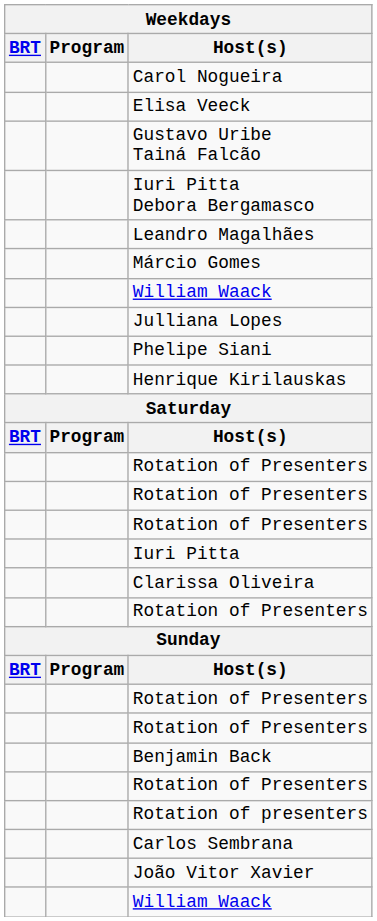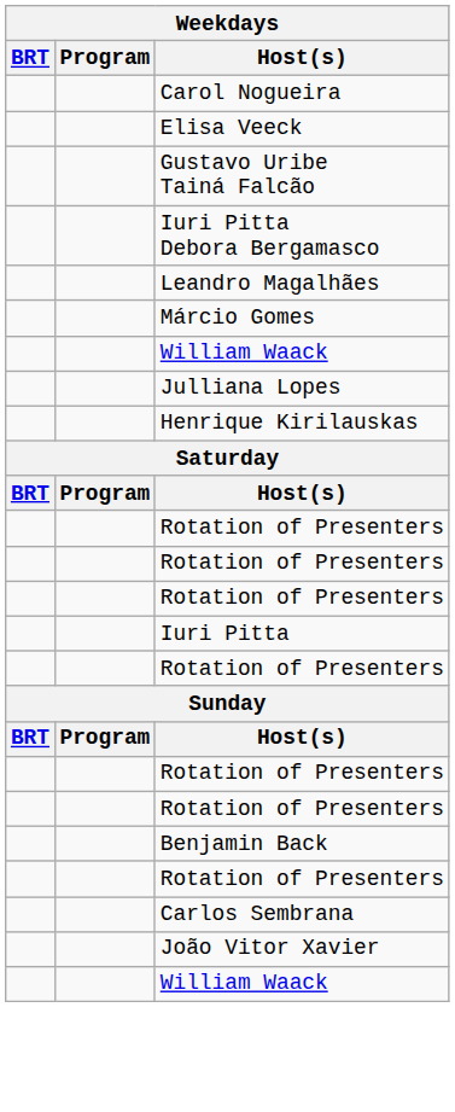- row: Phelipe Siani
- row: Clarissa Oliveira
- row: Rotation of presenters
